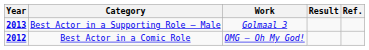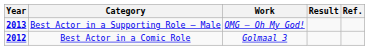Best Actor in a Supporting Role – Male | Work: Golmaal 3 -> OMG – Oh My God!
Best Actor in a Comic Role | Work: OMG – Oh My God! -> Golmaal 3
